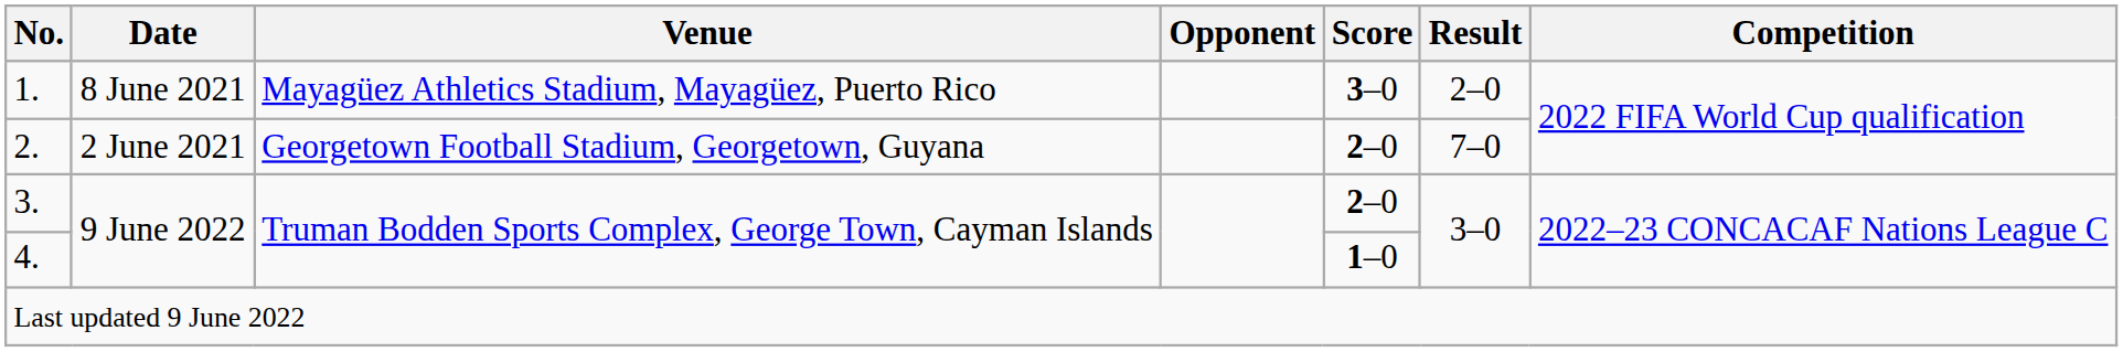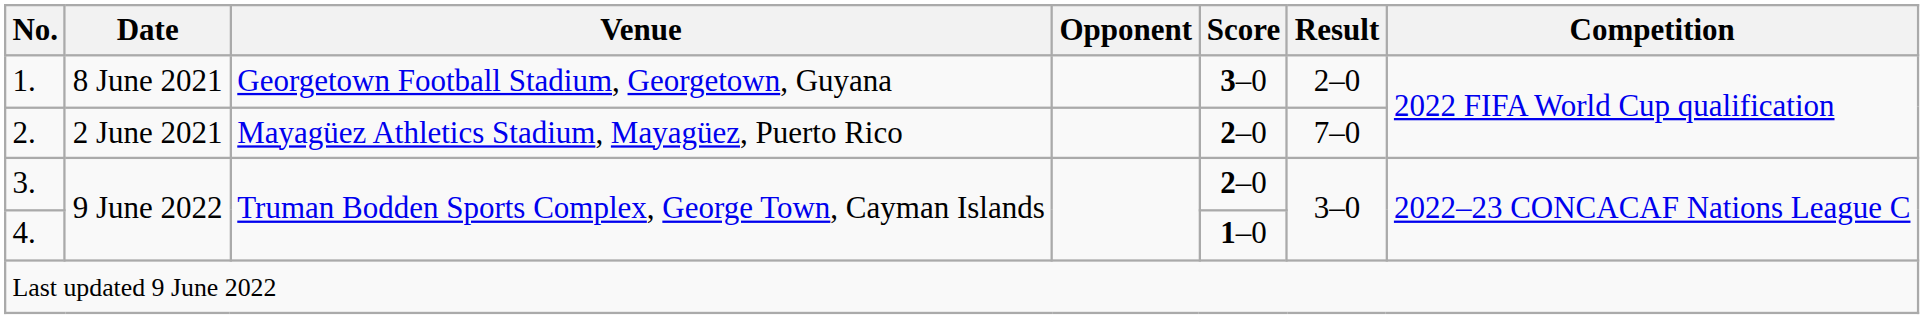1. | Venue: Mayagüez Athletics Stadium, Mayagüez, Puerto Rico -> Georgetown Football Stadium, Georgetown, Guyana
2. | Venue: Georgetown Football Stadium, Georgetown, Guyana -> Mayagüez Athletics Stadium, Mayagüez, Puerto Rico
